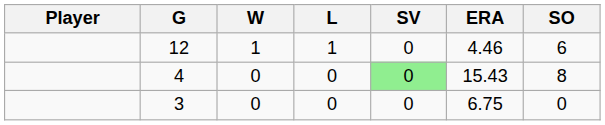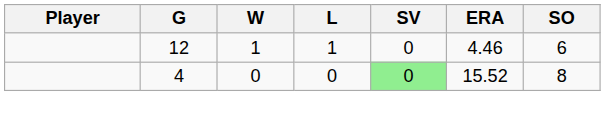4 | ERA: 15.43 -> 15.52
- row: 3 | 0 | 0 | 0 | 6.75 | 0
